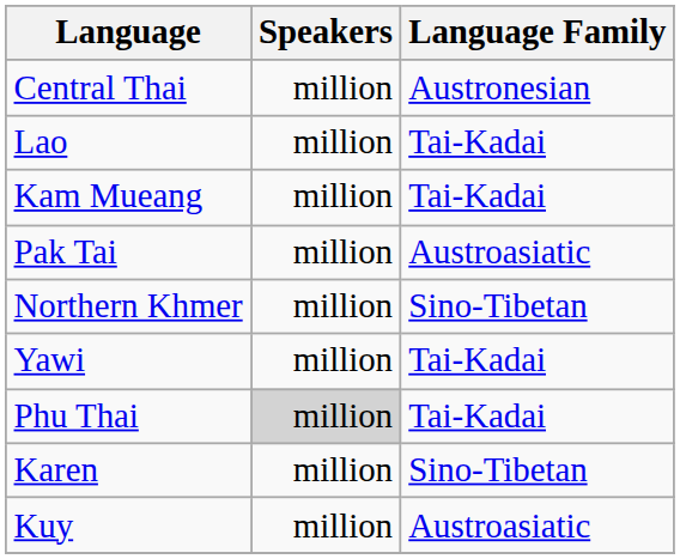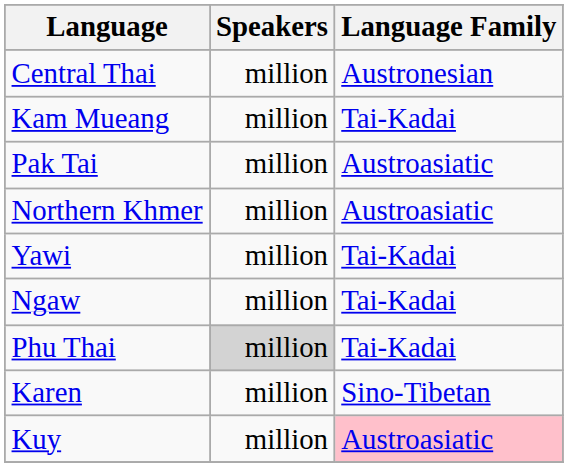- row: Lao | million | Tai-Kadai
Northern Khmer | Language Family: Sino-Tibetan -> Austroasiatic
+ row: Ngaw | million | Tai-Kadai
Kuy | Language Family: no background -> pink background
